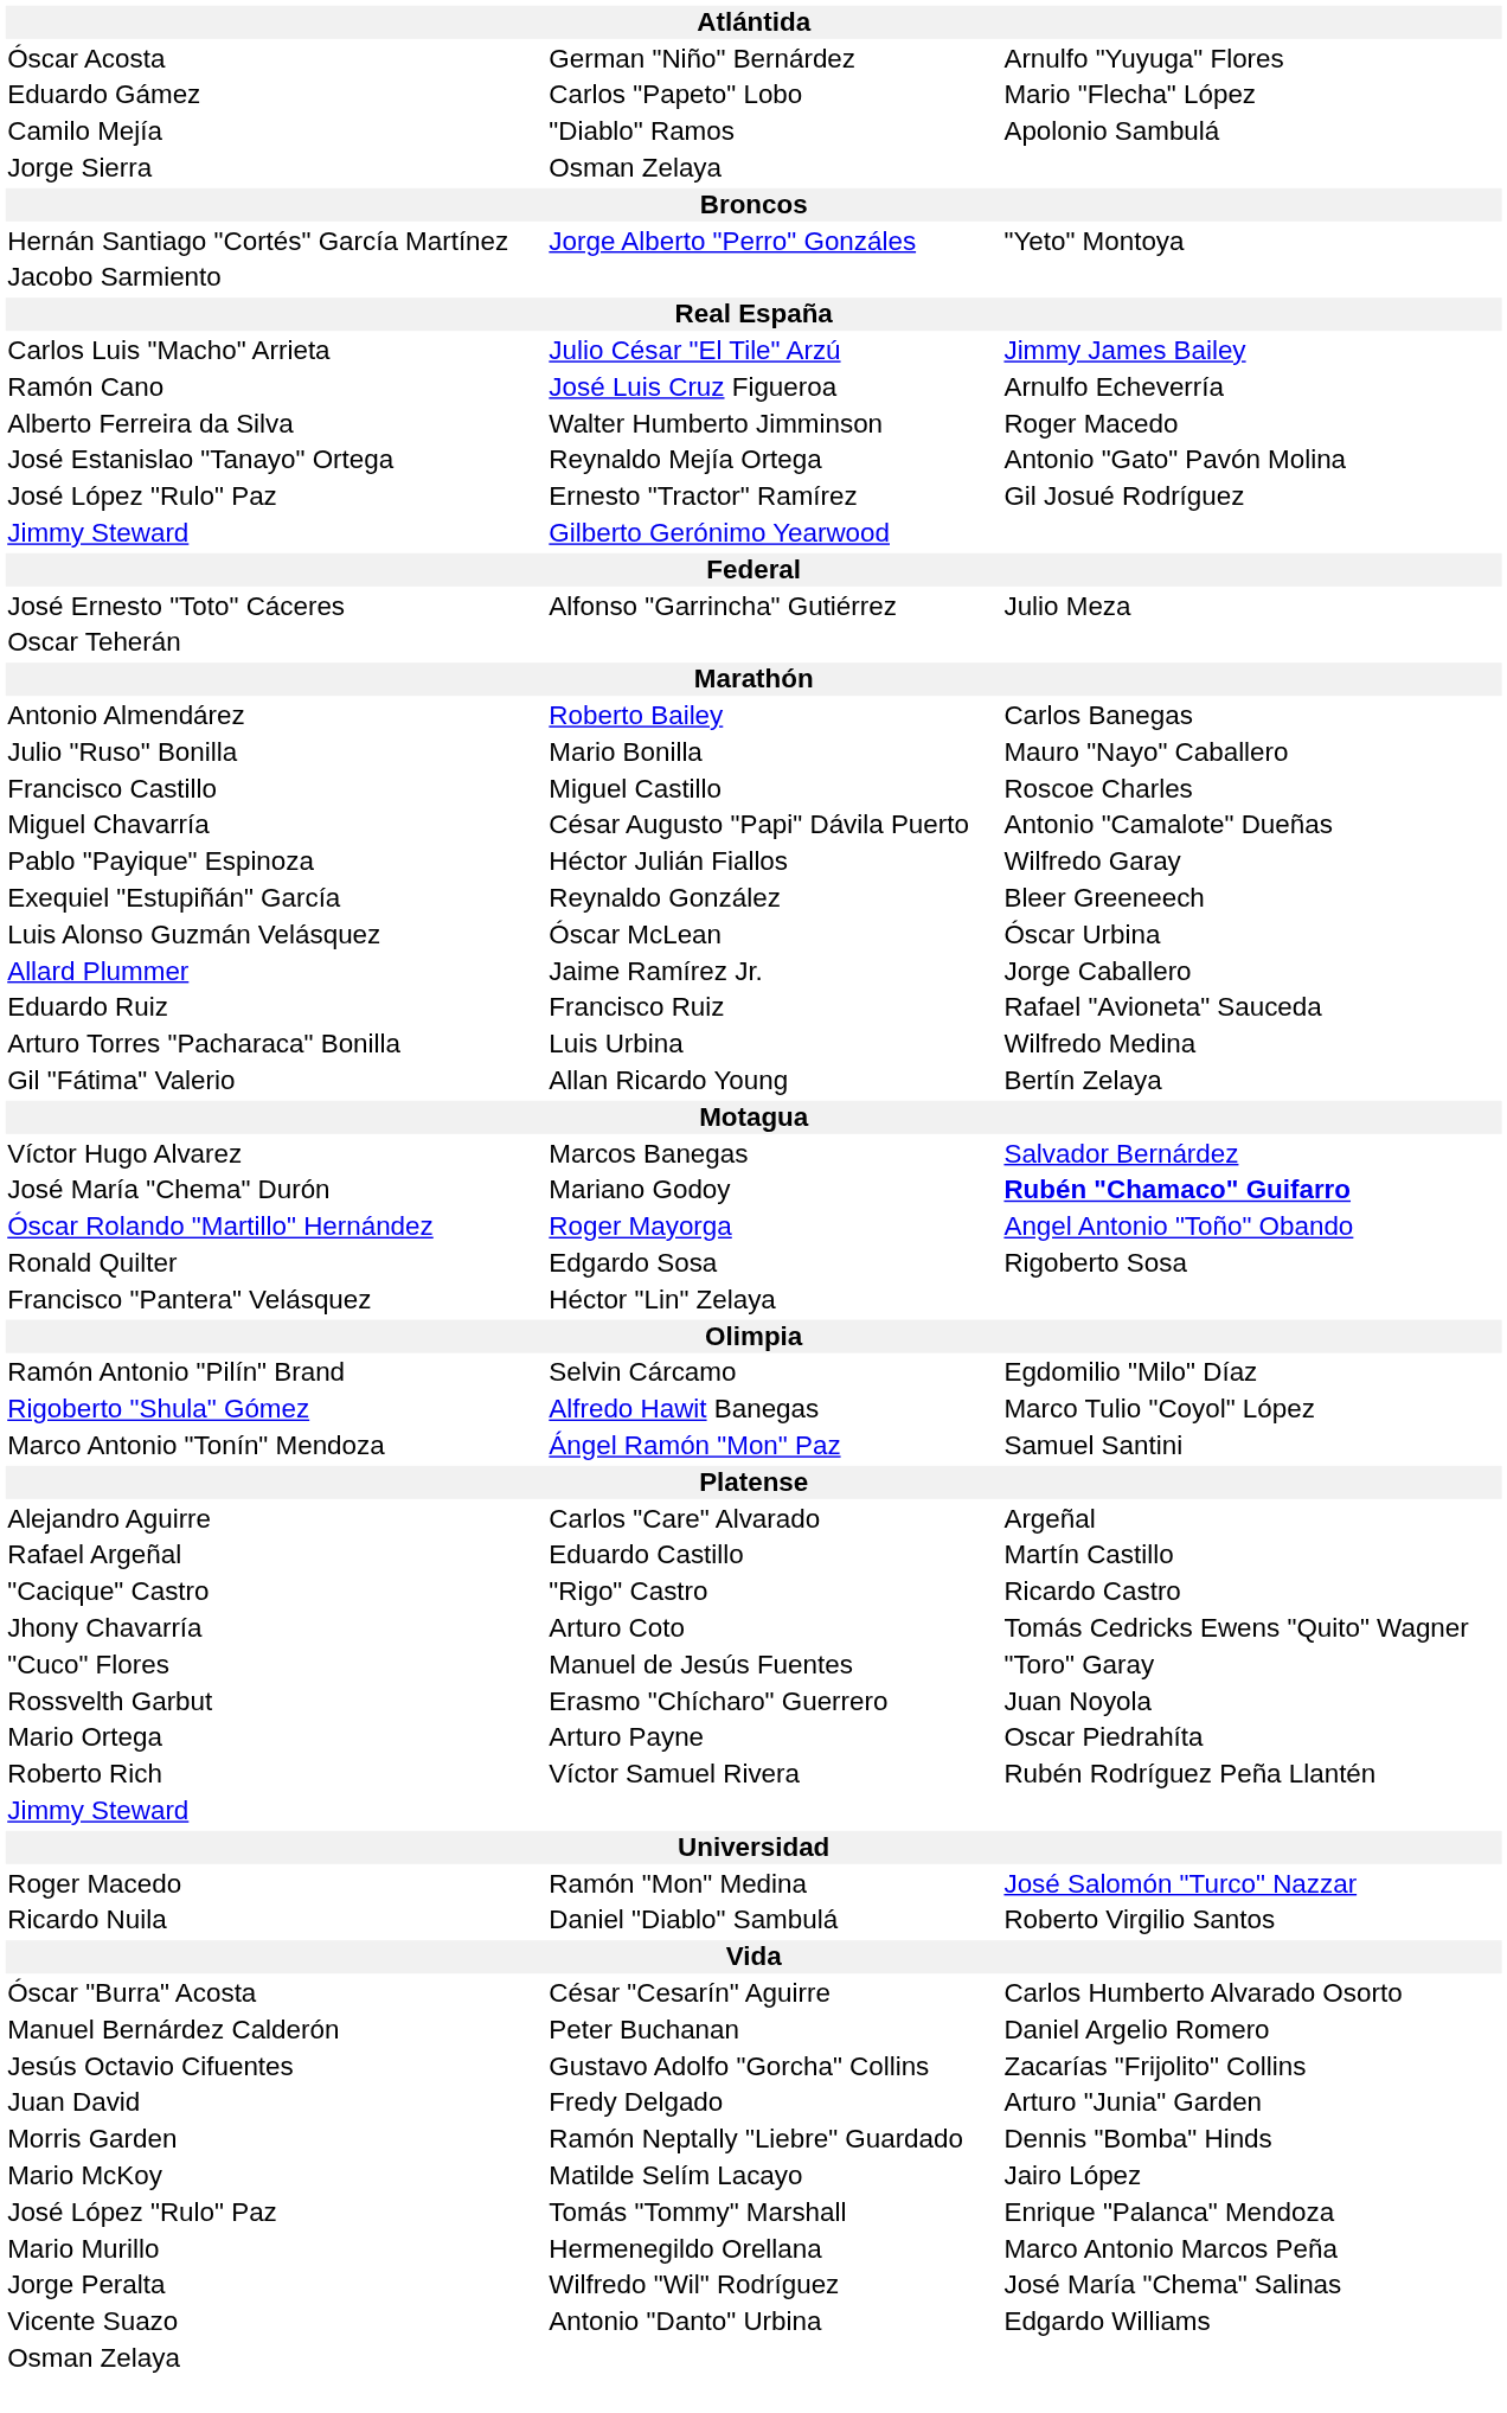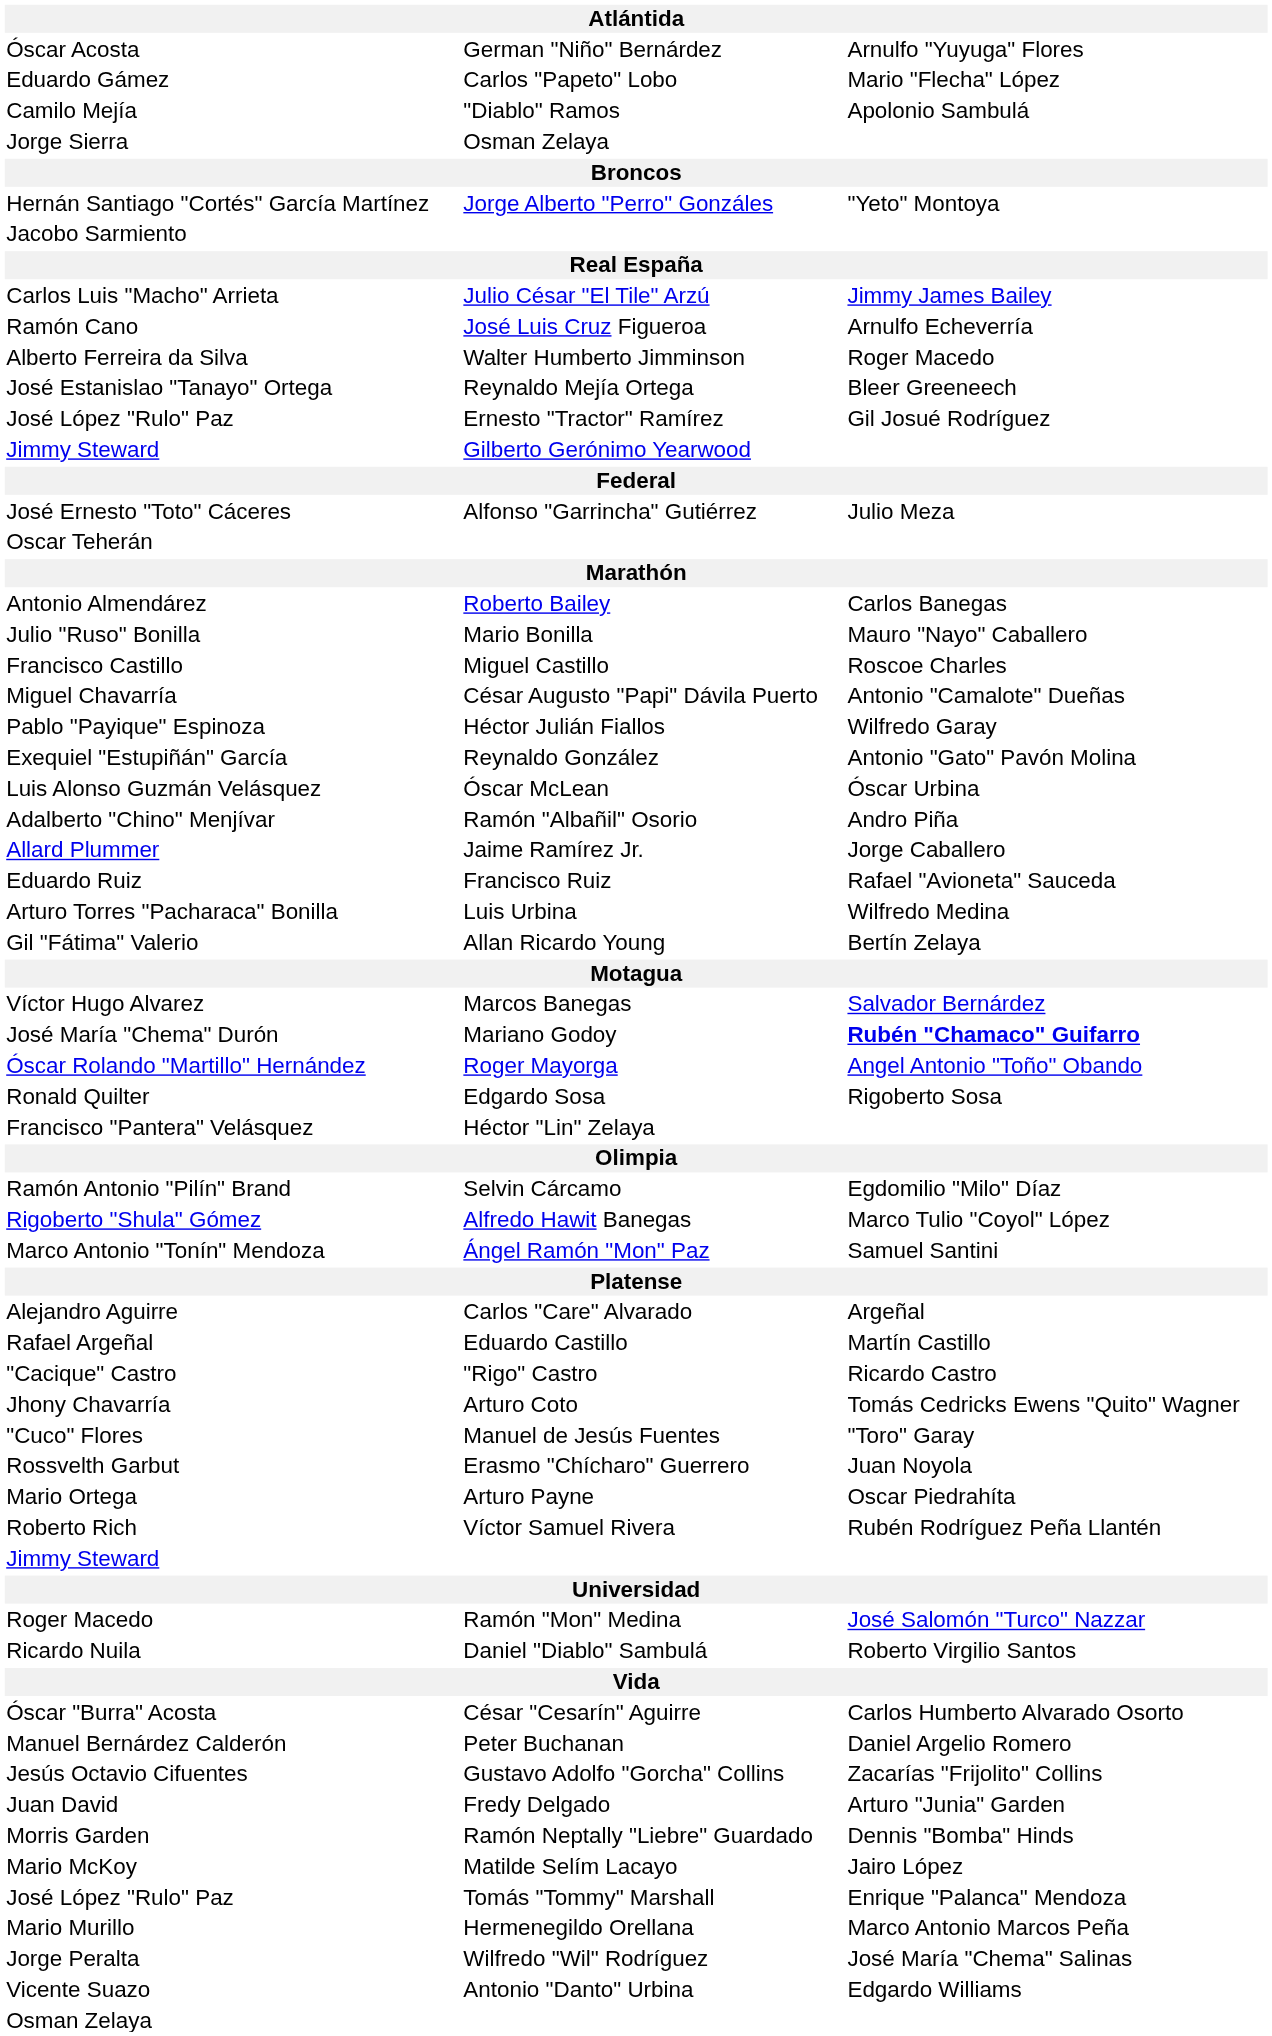José Estanislao "Tanayo" Ortega | column 3: Antonio "Gato" Pavón Molina -> Bleer Greeneech
Exequiel "Estupiñán" García | column 3: Bleer Greeneech -> Antonio "Gato" Pavón Molina
+ row: Adalberto "Chino" Menjívar | Ramón "Albañil" Osorio | Andro Piña
